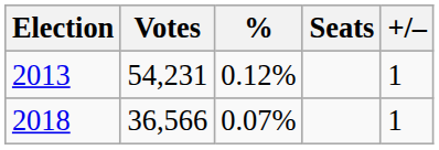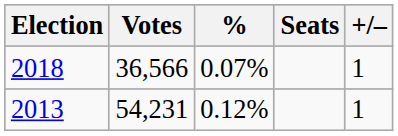rows swapped: 2013 <-> 2018
